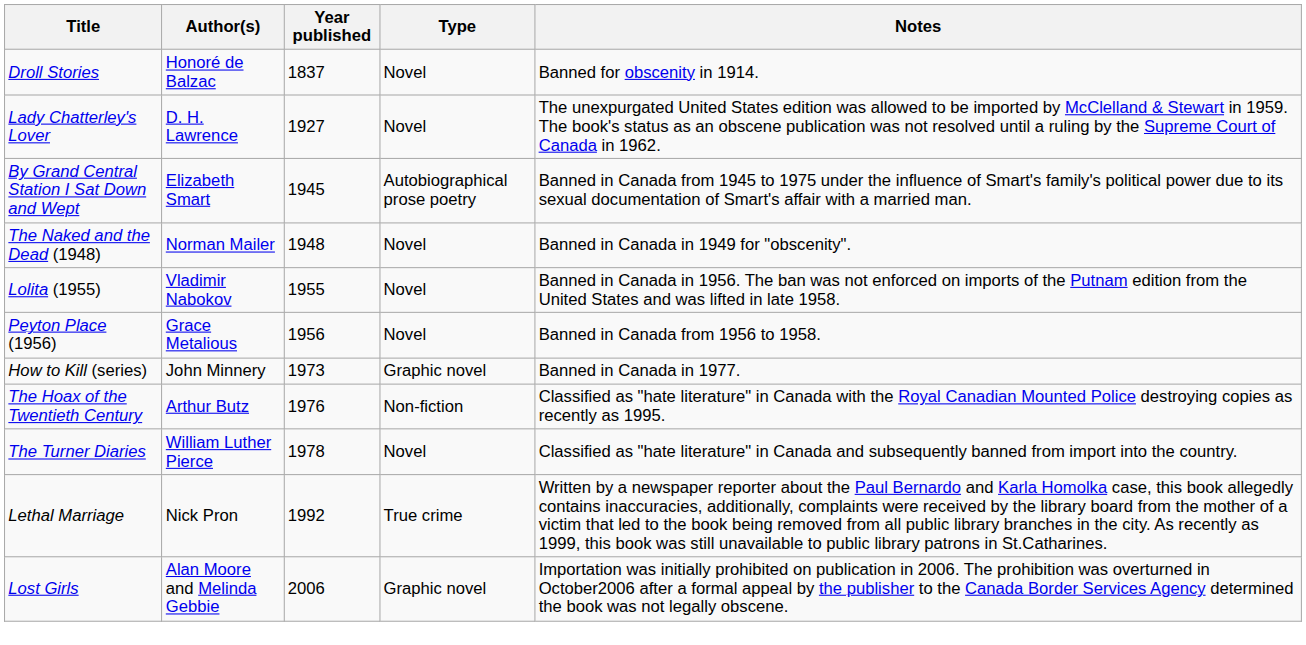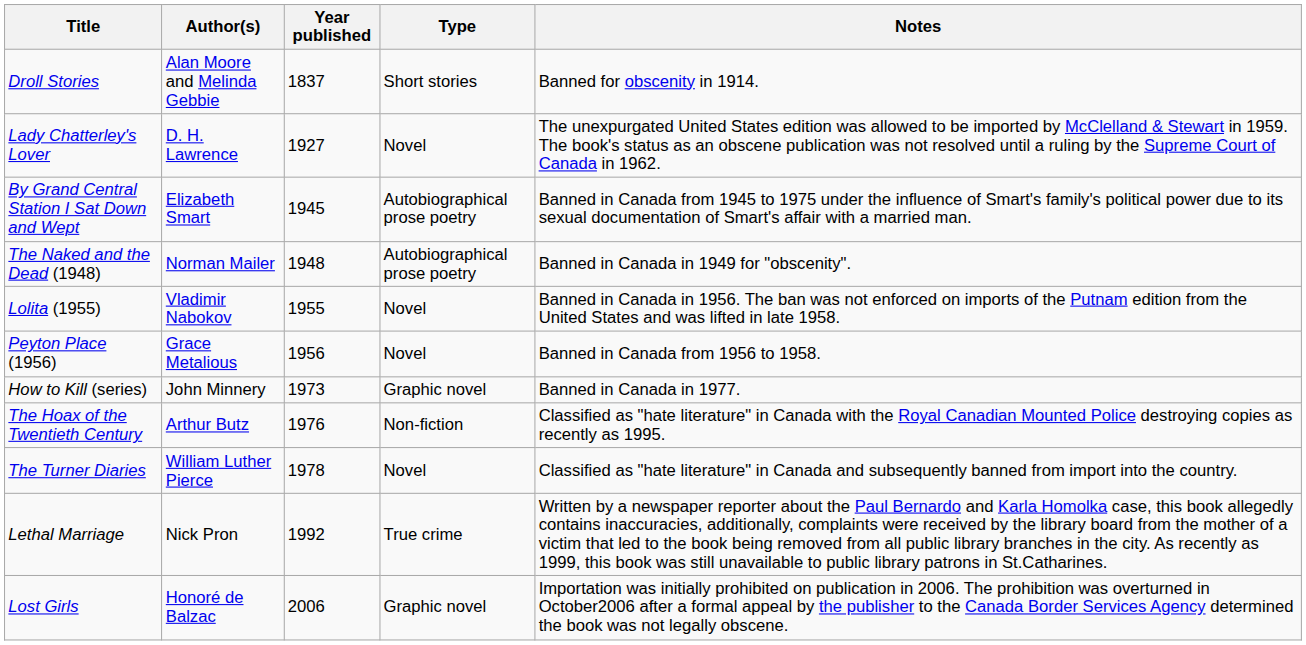Droll Stories | Author(s): Honoré de Balzac -> Alan Moore and Melinda Gebbie
Droll Stories | Type: Novel -> Short stories
The Naked and the Dead (1948) | Type: Novel -> Autobiographical prose poetry
Lost Girls | Author(s): Alan Moore and Melinda Gebbie -> Honoré de Balzac
